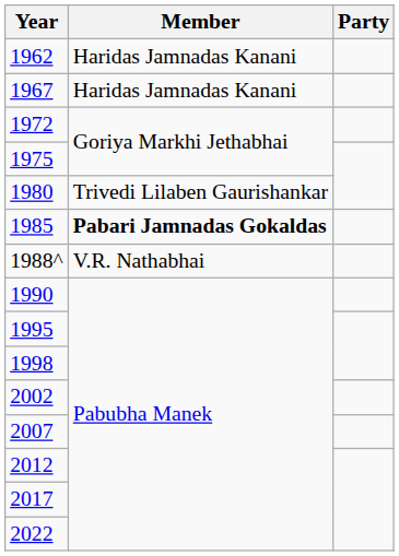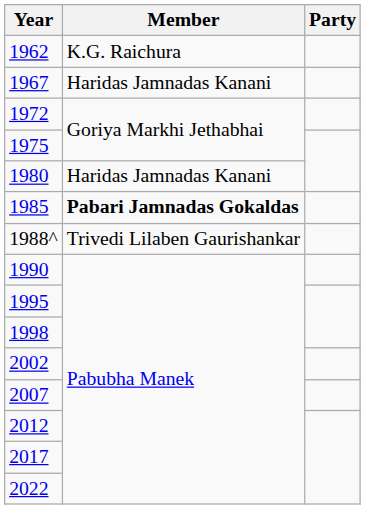1962 | Member: Haridas Jamnadas Kanani -> K.G. Raichura
1980 | Member: Trivedi Lilaben Gaurishankar -> Haridas Jamnadas Kanani
1988^ | Member: V.R. Nathabhai -> Trivedi Lilaben Gaurishankar
